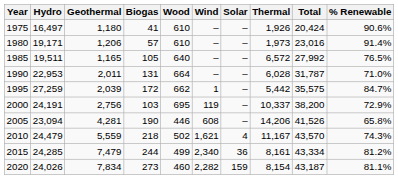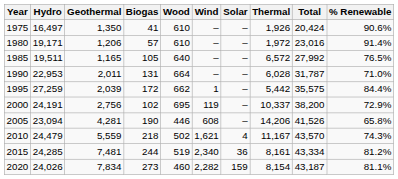1975 | Geothermal: 1,180 -> 1,350
1980 | Thermal: 1,973 -> 1,972
1995 | % Renewable: 84.7% -> 84.4%
2000 | Biogas: 103 -> 102
2015 | Geothermal: 7,479 -> 7,481
2015 | Wood: 499 -> 519
